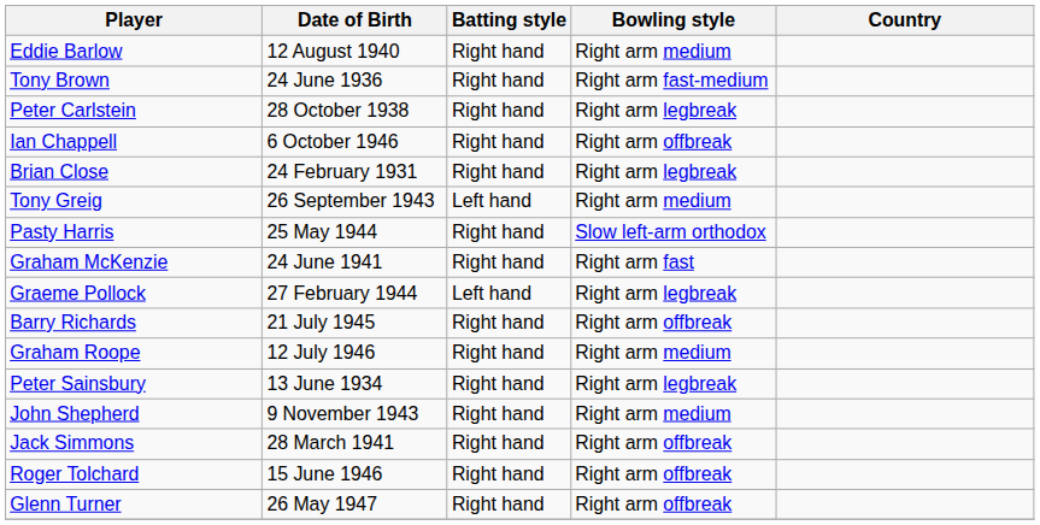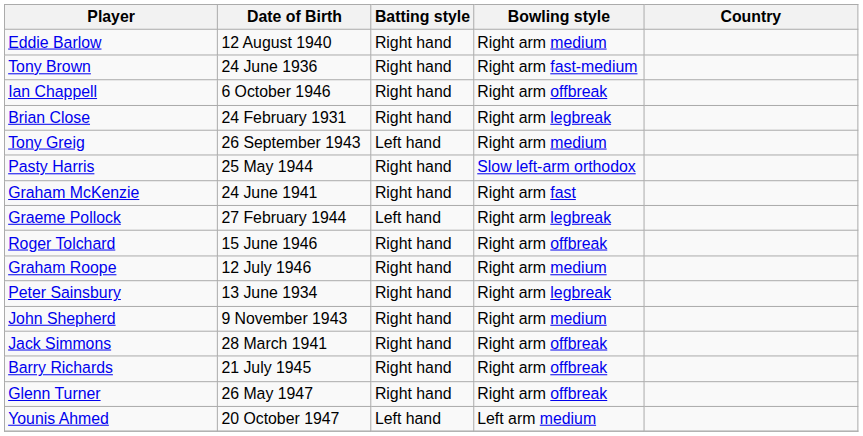- row: Peter Carlstein | 28 October 1938 | Right hand | Right arm legbreak
rows swapped: Barry Richards <-> Roger Tolchard
+ row: Younis Ahmed | 20 October 1947 | Left hand | Left arm medium
